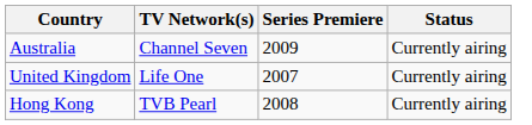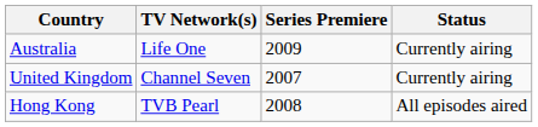Australia | TV Network(s): Channel Seven -> Life One
United Kingdom | TV Network(s): Life One -> Channel Seven
Hong Kong | Status: Currently airing -> All episodes aired
